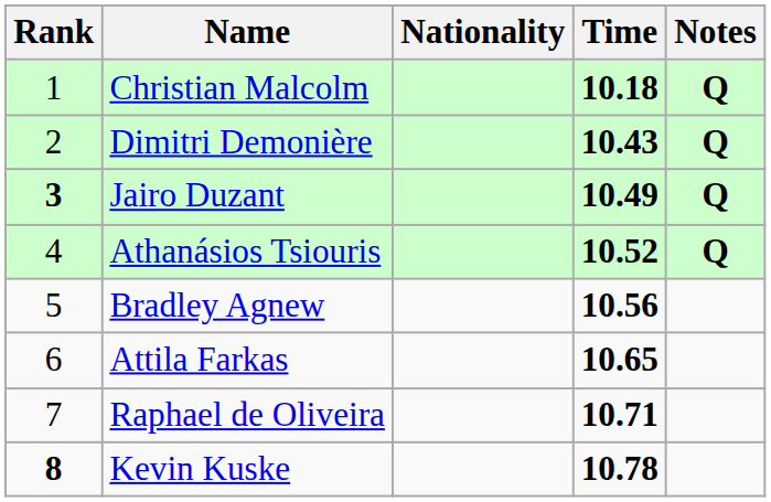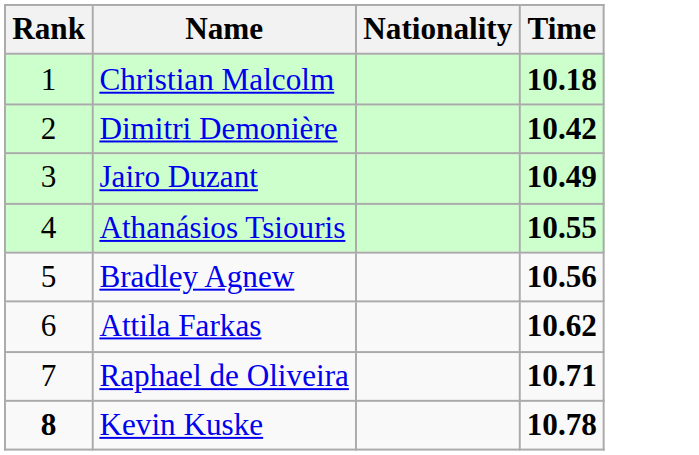- column: Notes | Q | Q | Q | Q
Dimitri Demonière | Time: 10.43 -> 10.42
Jairo Duzant | Rank: bold -> normal
Athanásios Tsiouris | Time: 10.52 -> 10.55
Attila Farkas | Time: 10.65 -> 10.62
